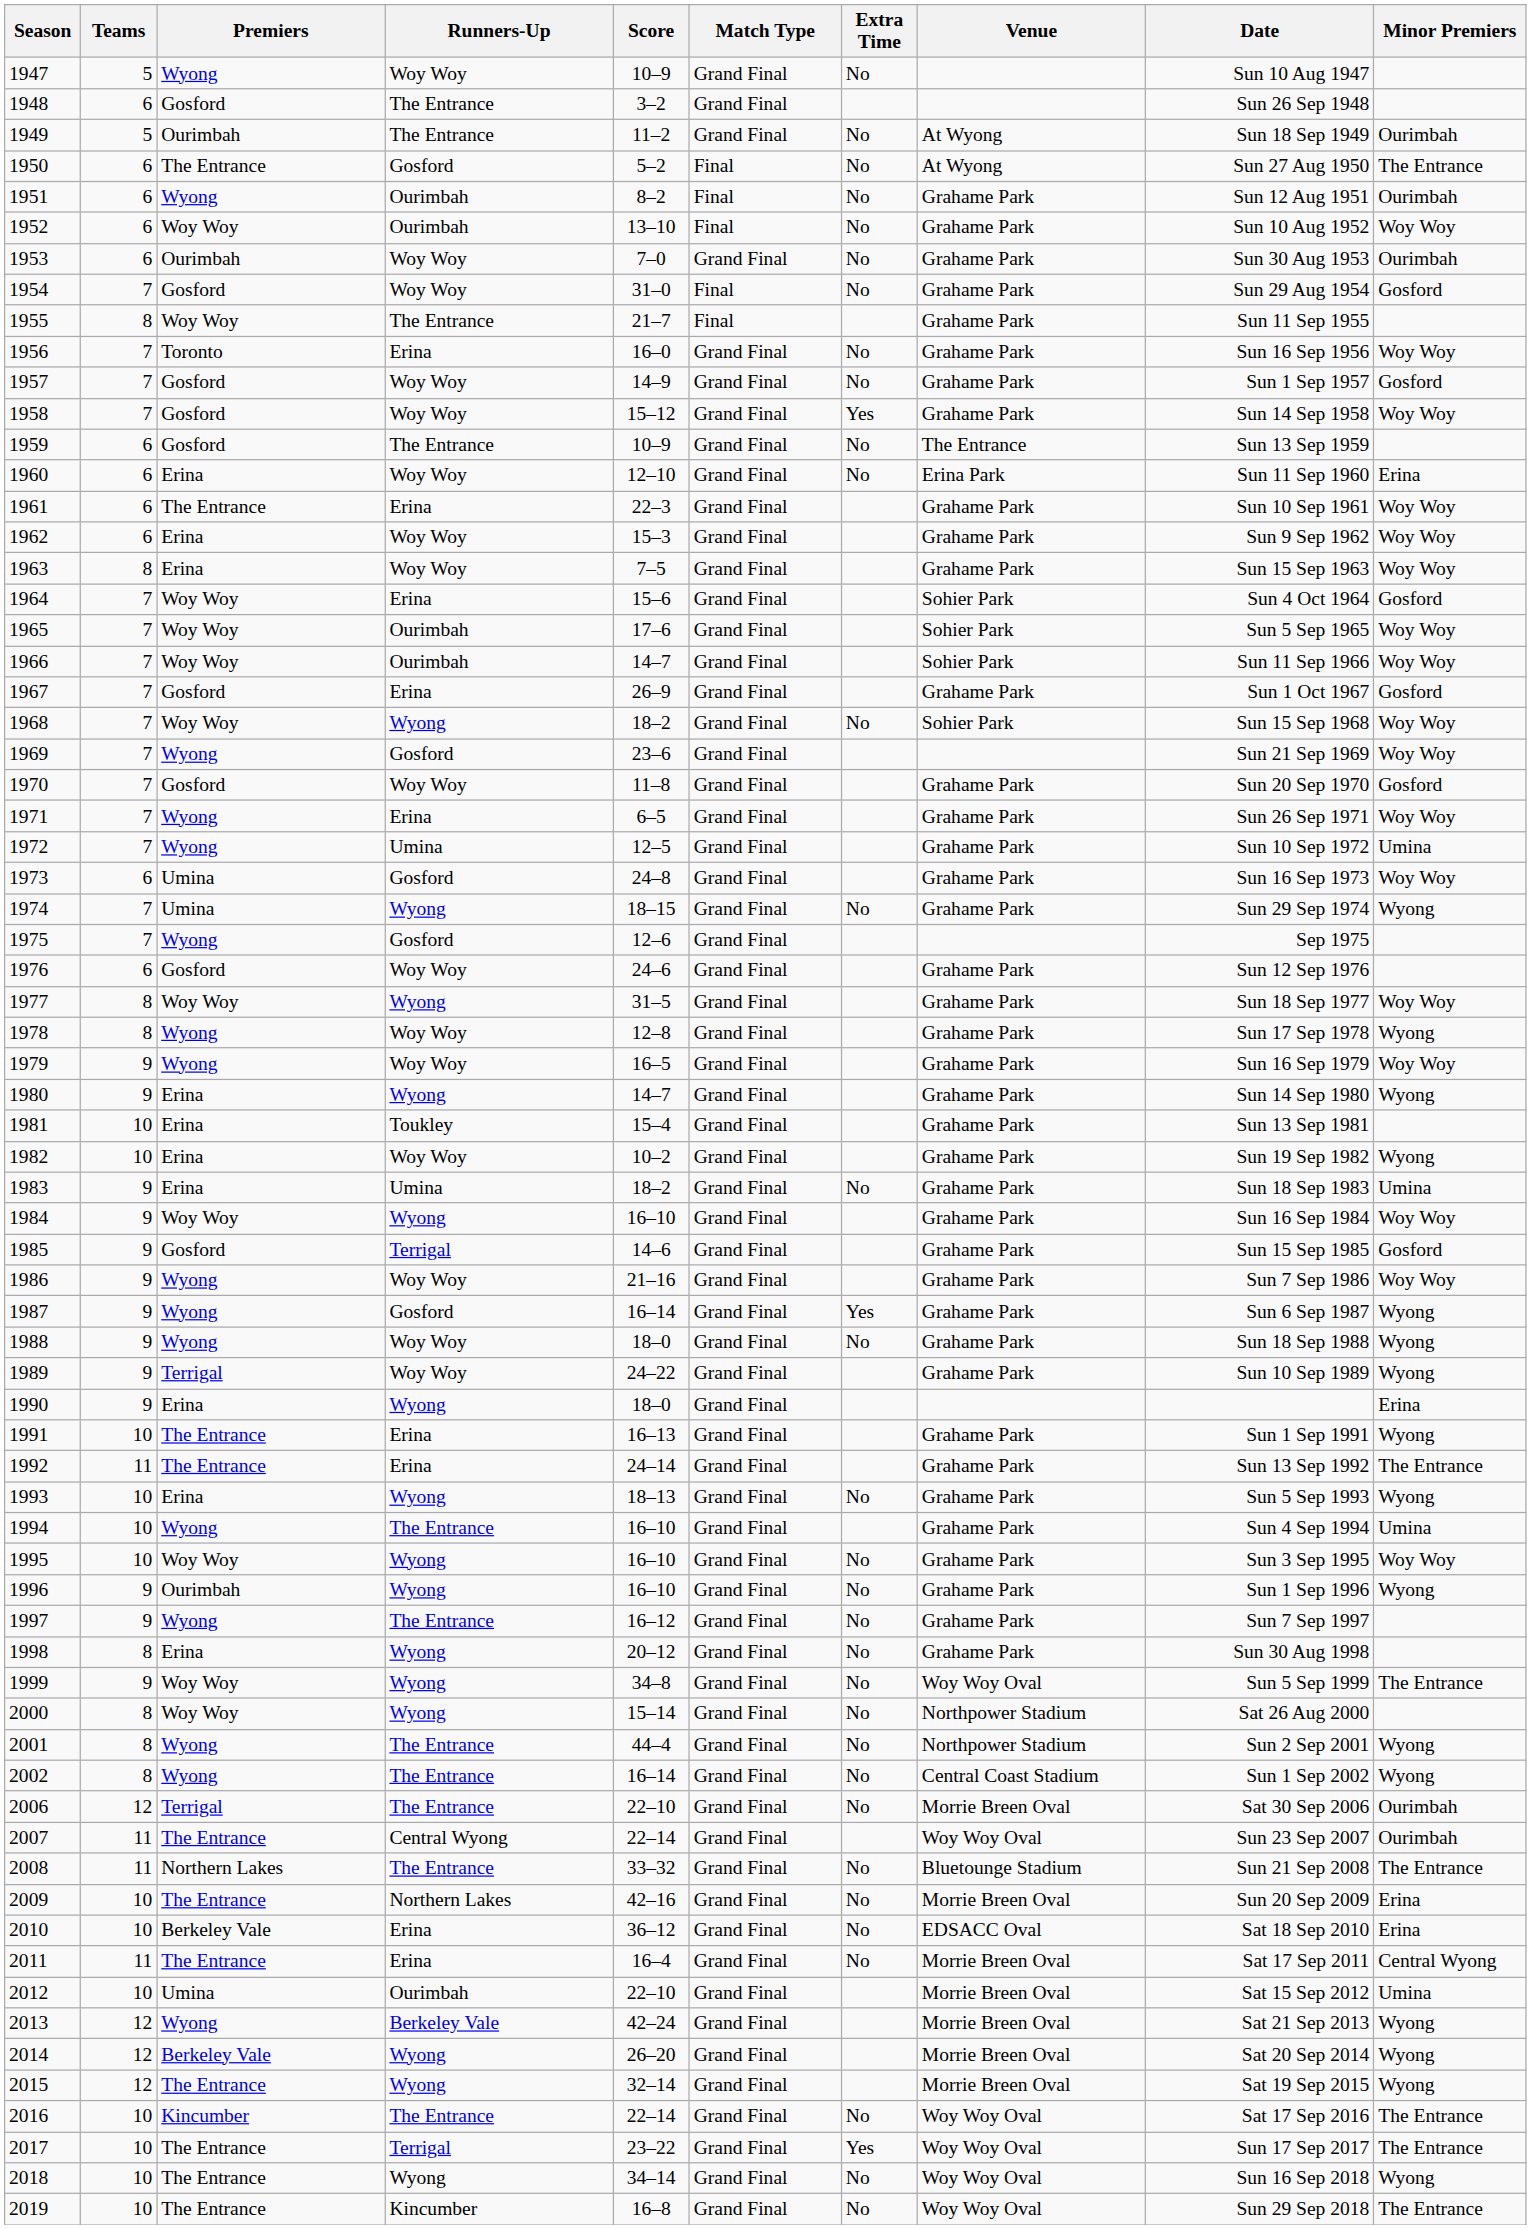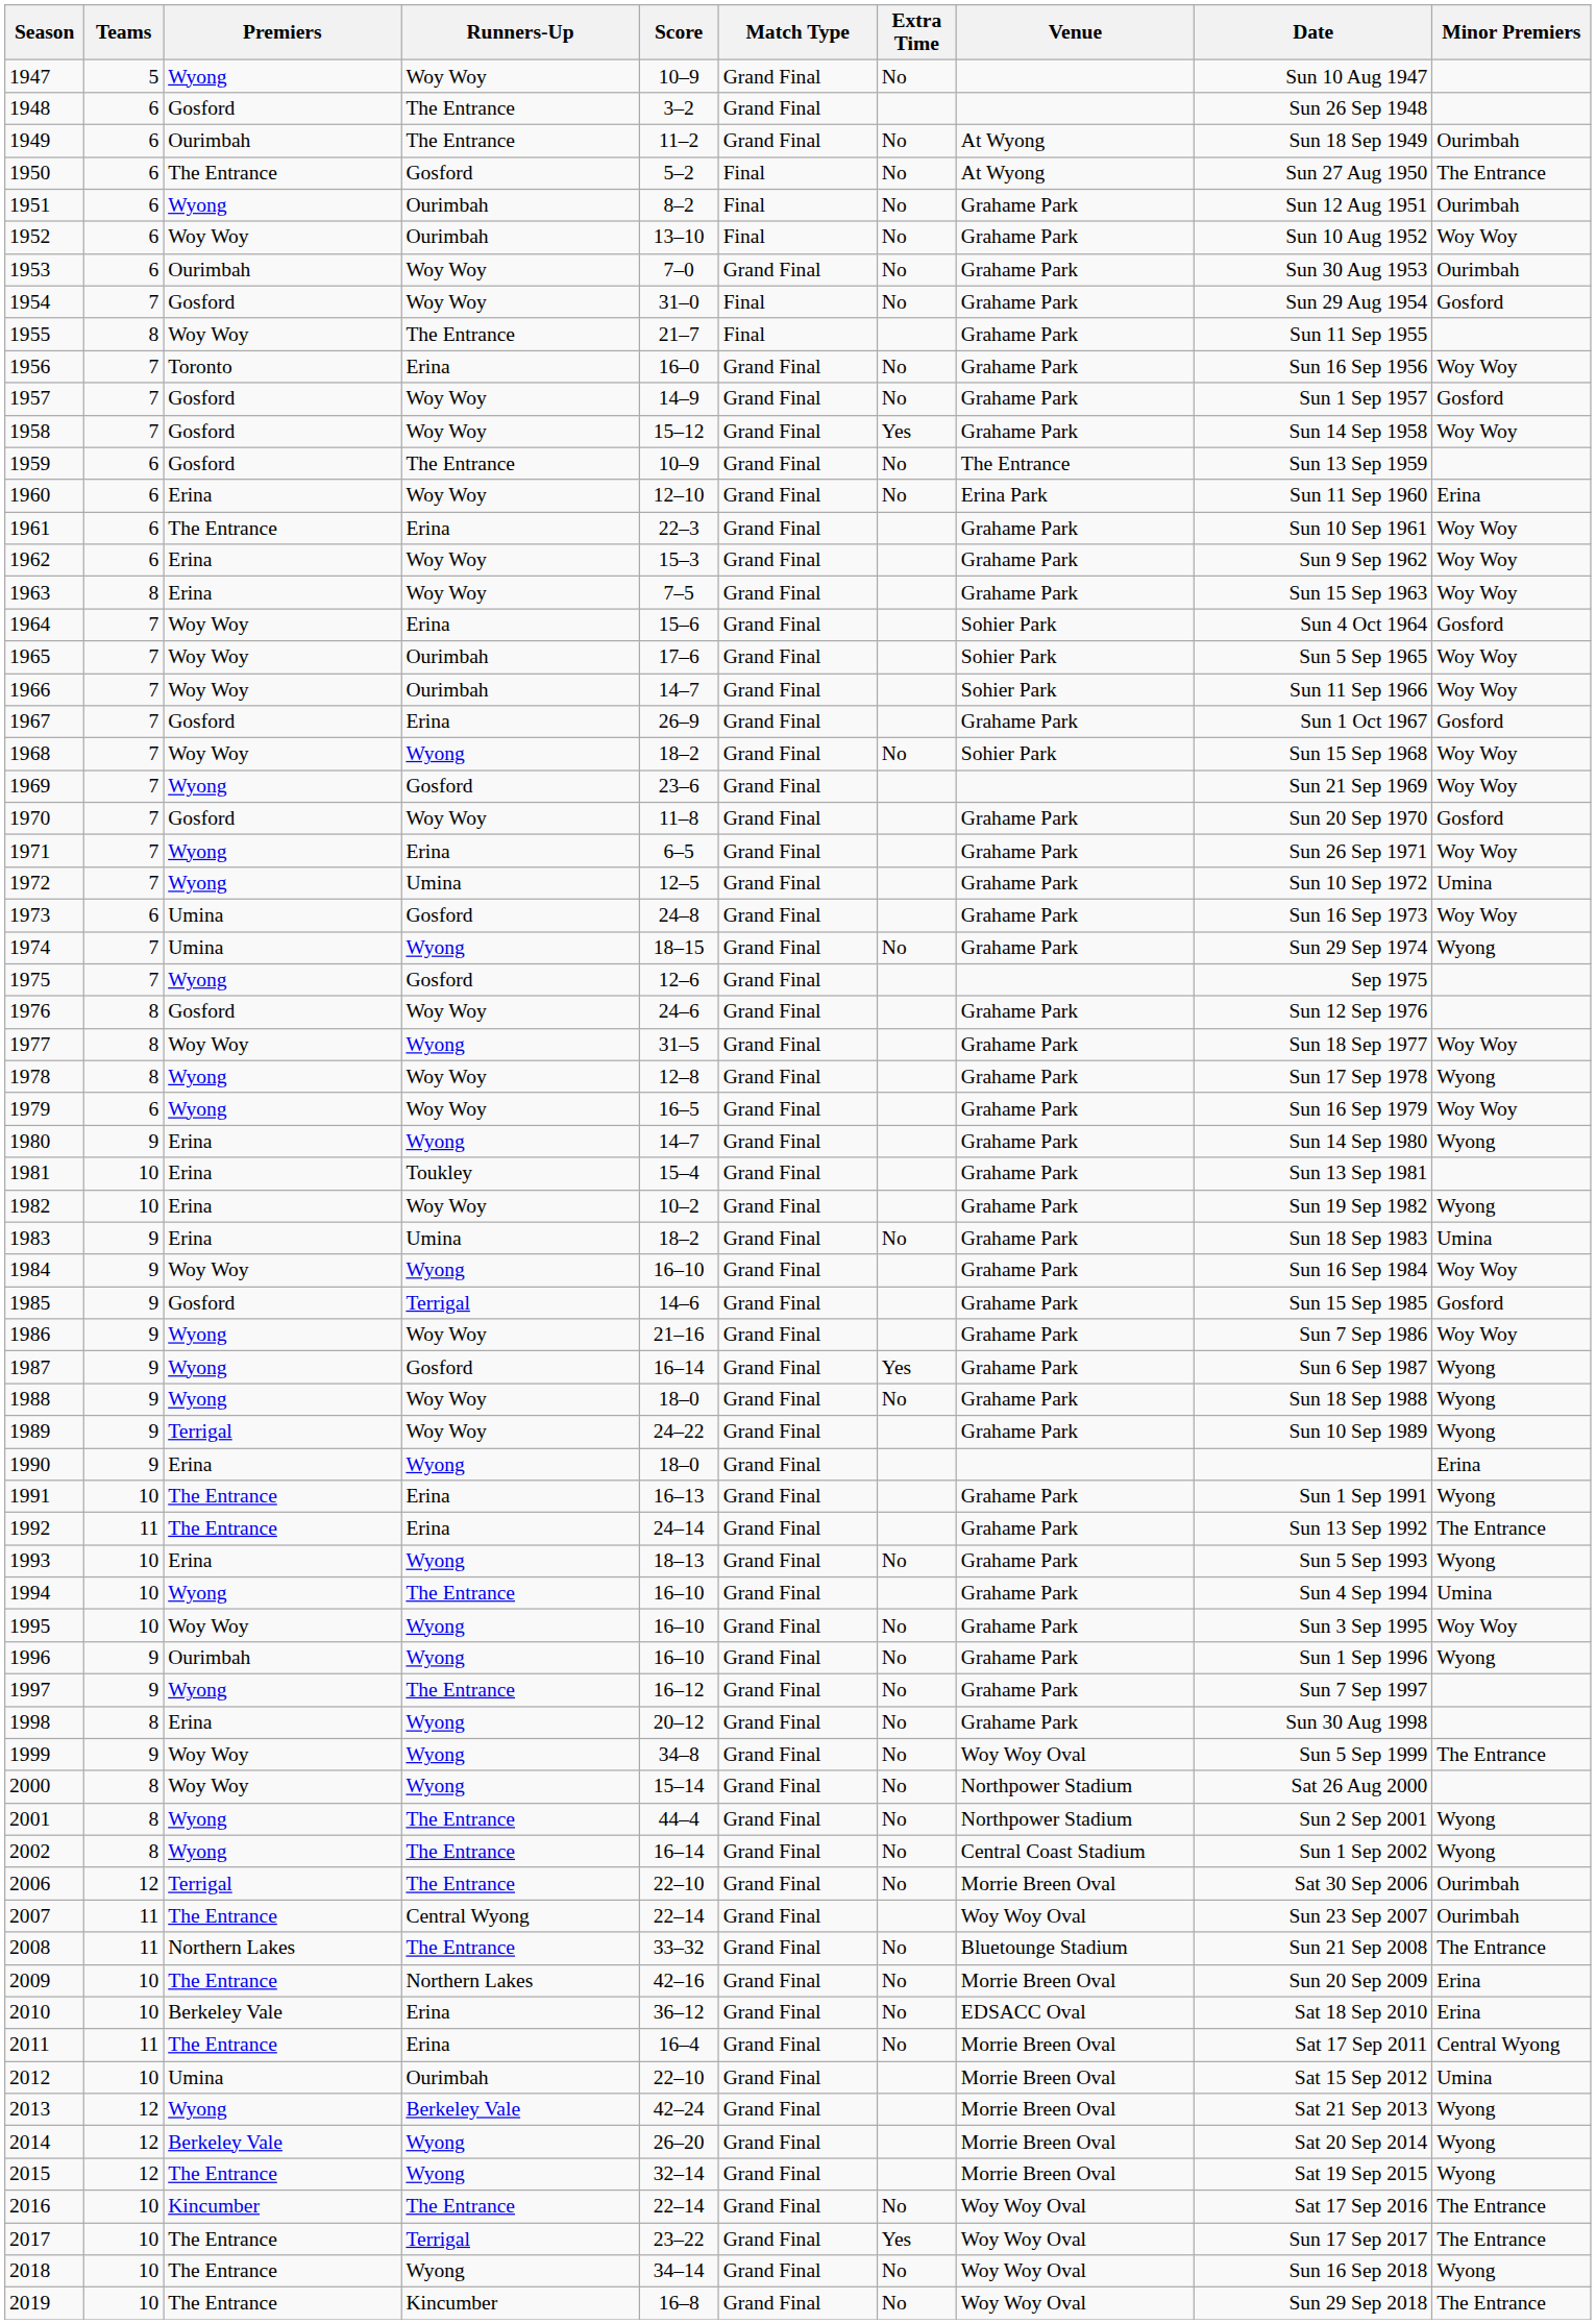1949 | Teams: 5 -> 6
1976 | Teams: 6 -> 8
1979 | Teams: 9 -> 6
